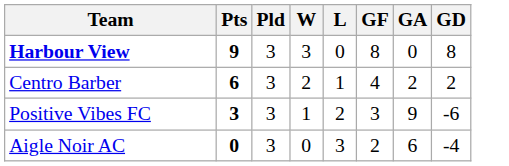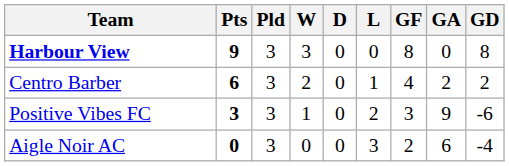+ column: D | 0 | 0 | 0 | 0
